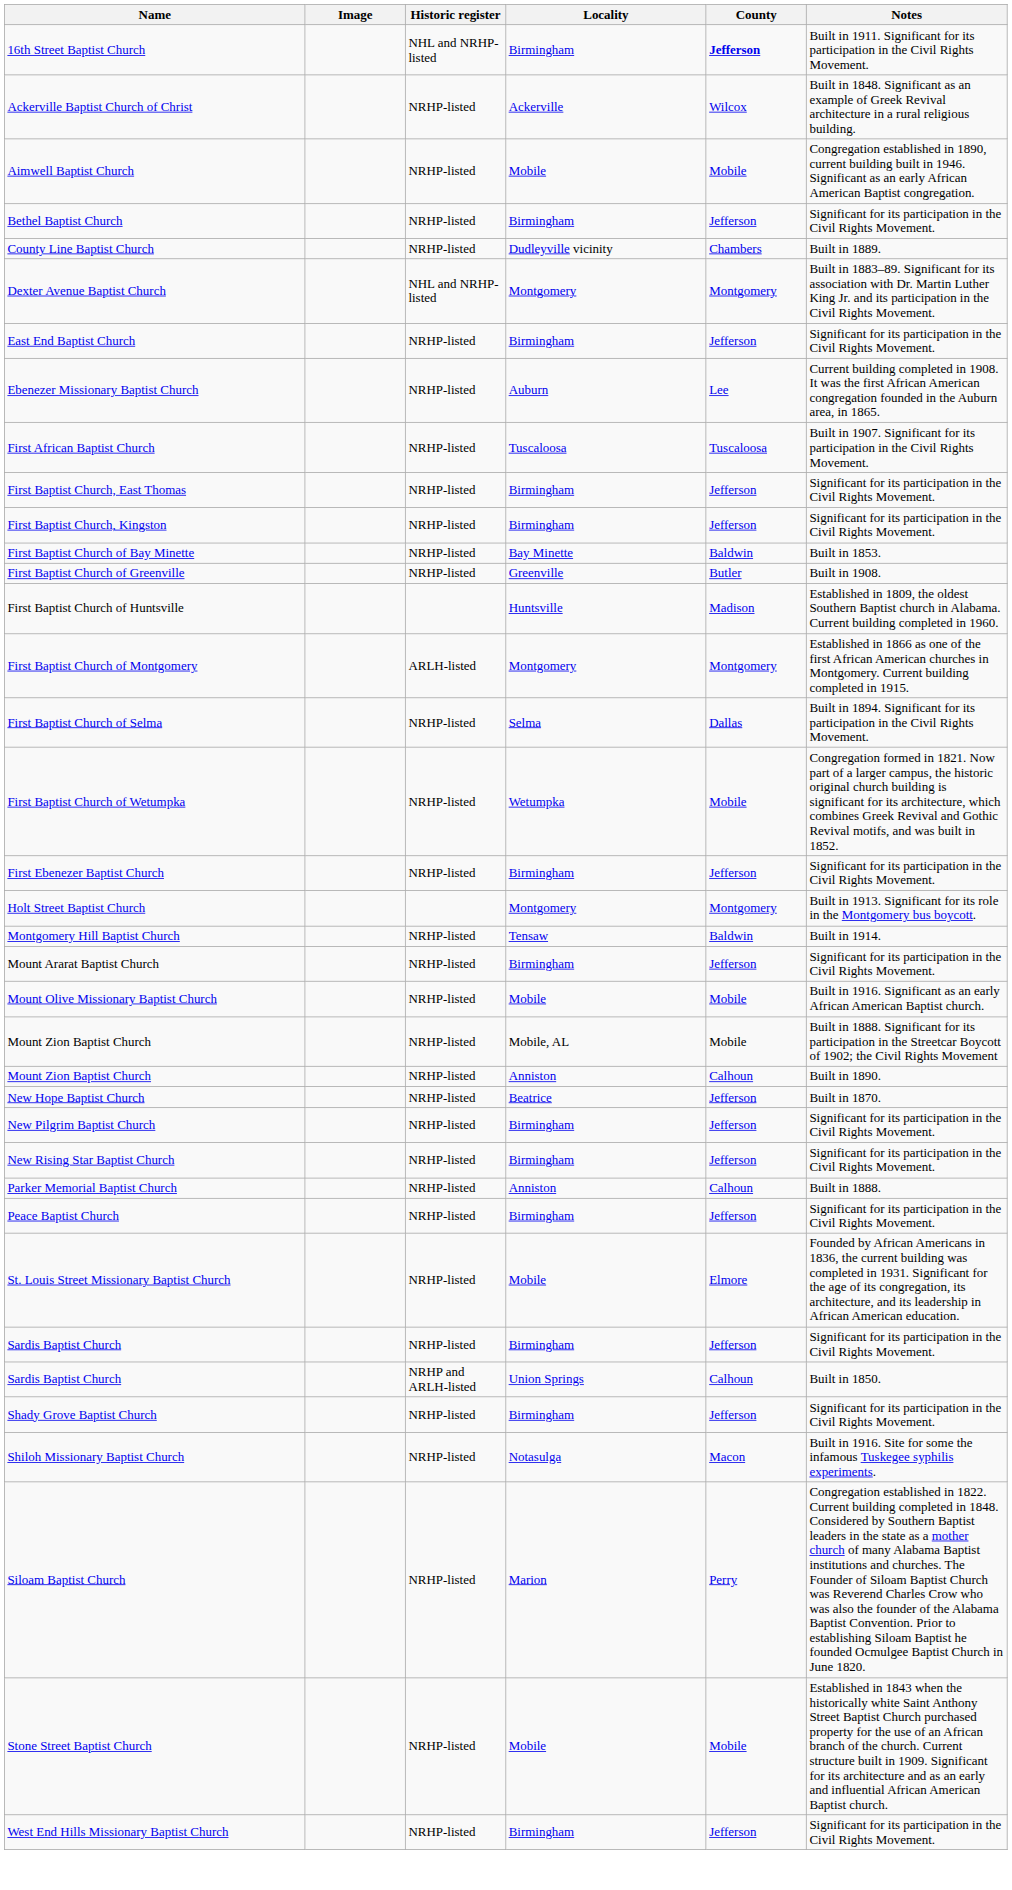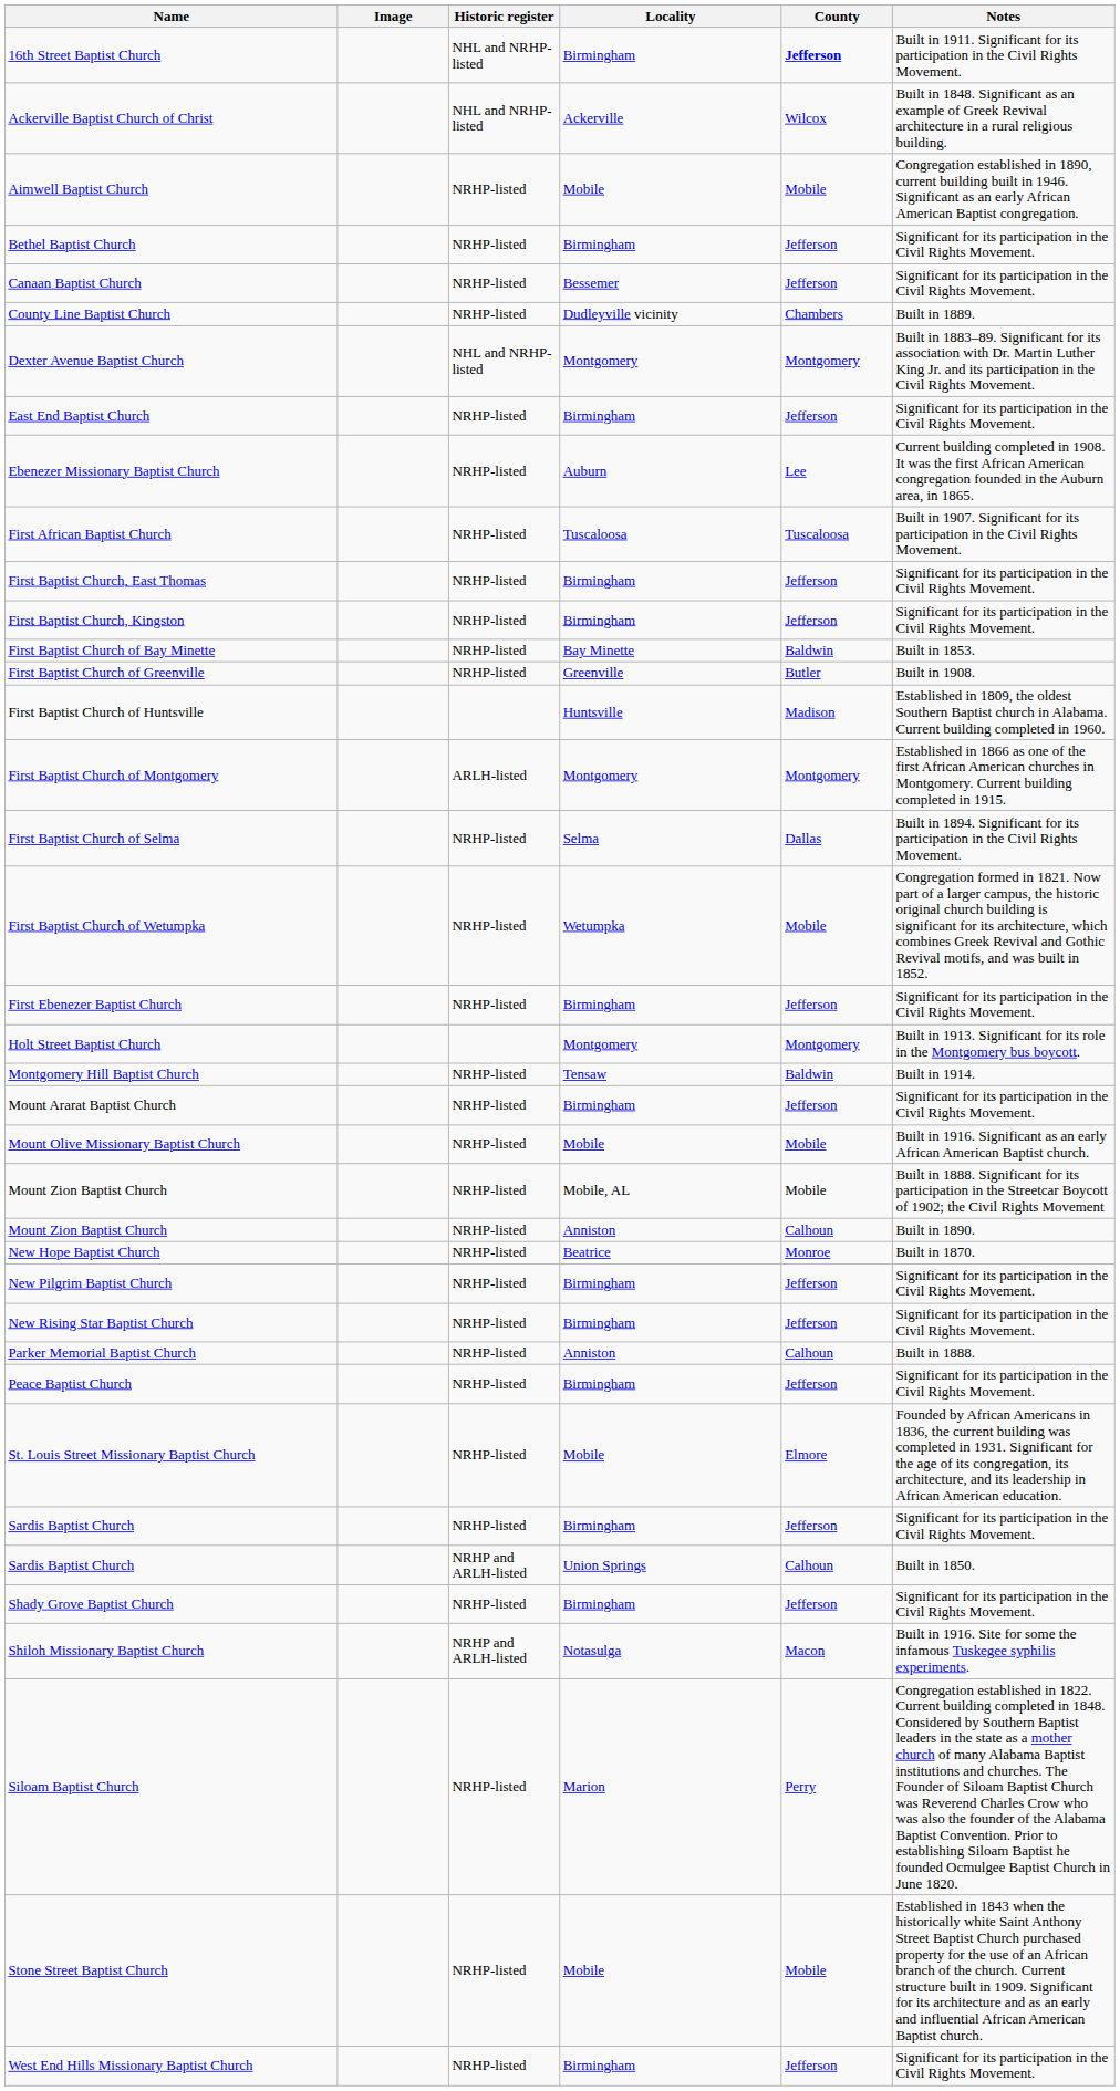Ackerville Baptist Church of Christ | Historic register: NRHP-listed -> NHL and NRHP-listed
+ row: Canaan Baptist Church | NRHP-listed | Bessemer | Jefferson | Significant for its participation in the Civil Rights Movement.
New Hope Baptist Church | County: Jefferson -> Monroe
Shiloh Missionary Baptist Church | Historic register: NRHP-listed -> NRHP and ARLH-listed
